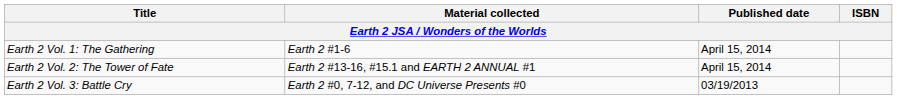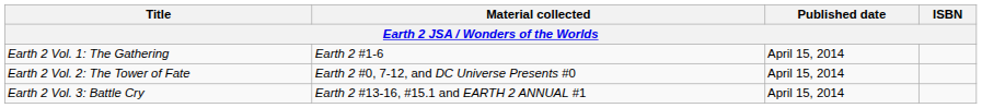Earth 2 Vol. 2: The Tower of Fate | Material collected: Earth 2 #13-16, #15.1 and EARTH 2 ANNUAL #1 -> Earth 2 #0, 7-12, and DC Universe Presents #0
Earth 2 Vol. 3: Battle Cry | Material collected: Earth 2 #0, 7-12, and DC Universe Presents #0 -> Earth 2 #13-16, #15.1 and EARTH 2 ANNUAL #1
Earth 2 Vol. 3: Battle Cry | Published date: 03/19/2013 -> April 15, 2014
